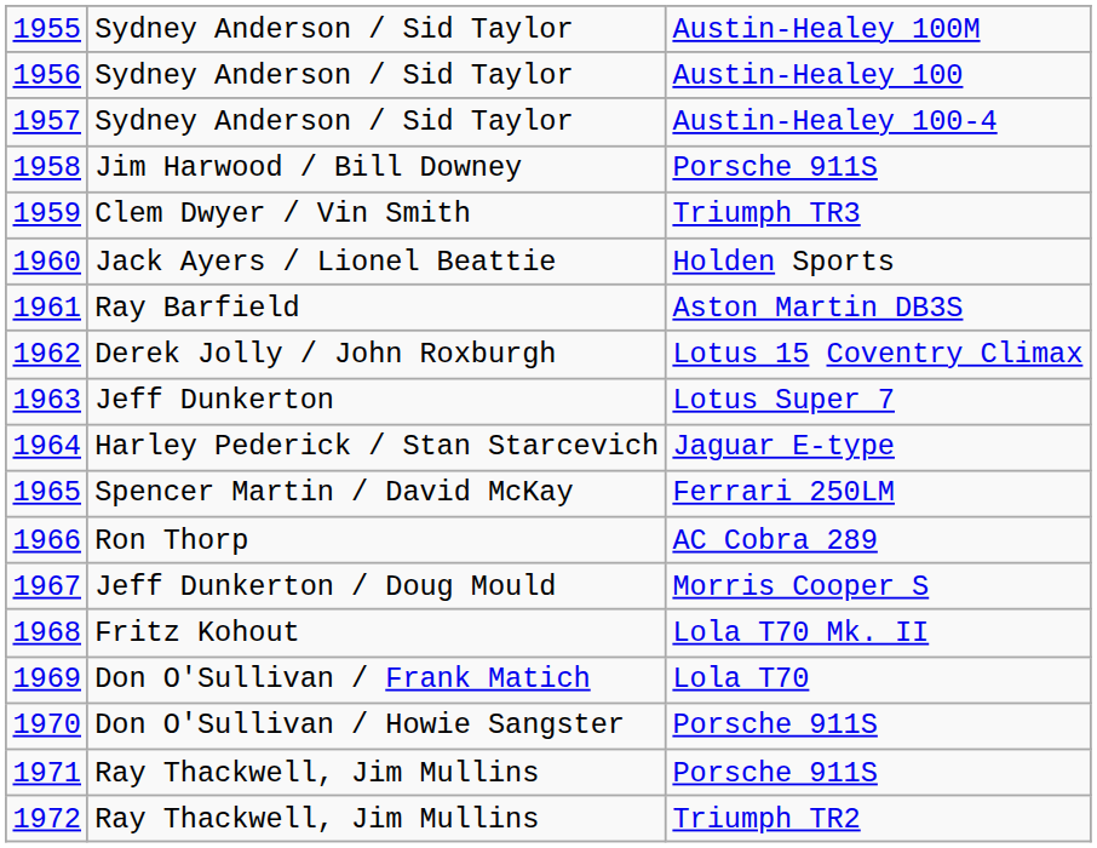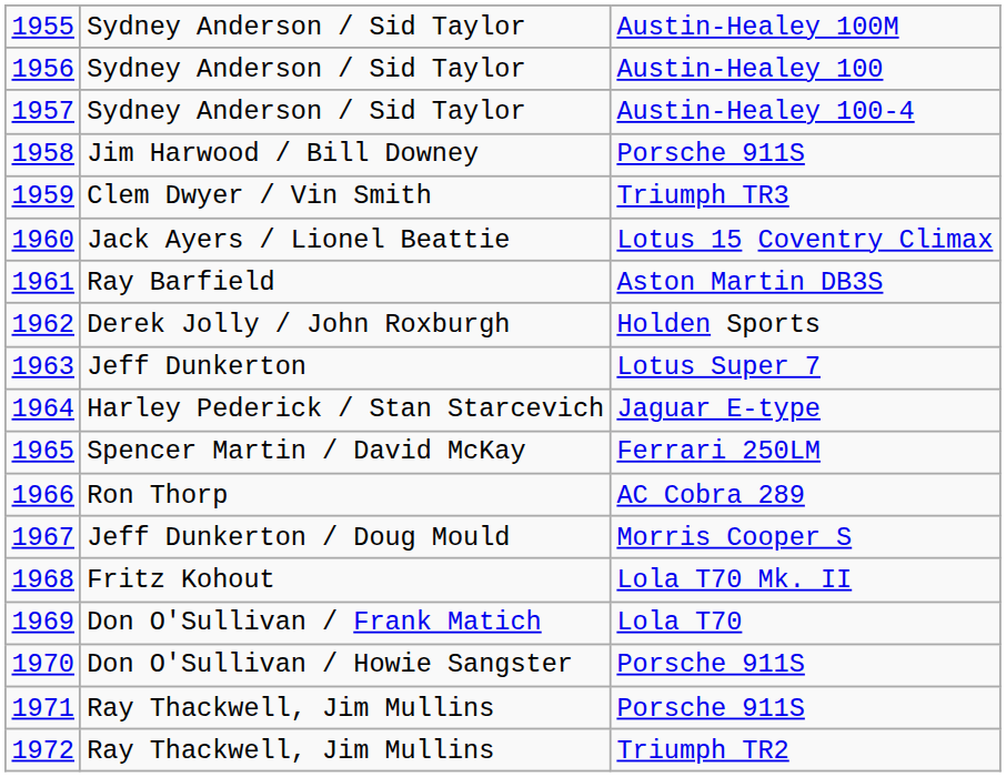1960 | column 3: Holden Sports -> Lotus 15 Coventry Climax
1962 | column 3: Lotus 15 Coventry Climax -> Holden Sports
